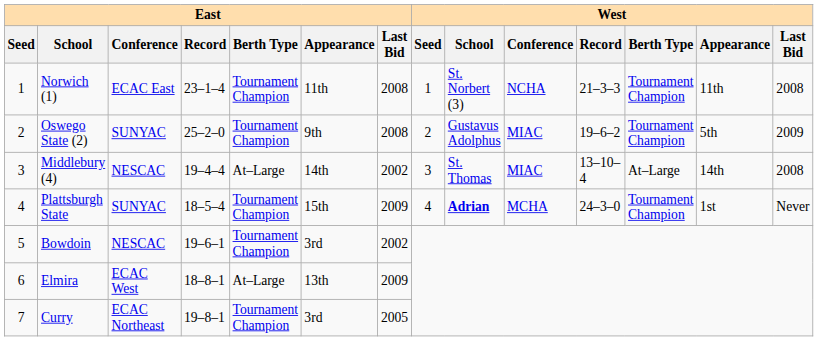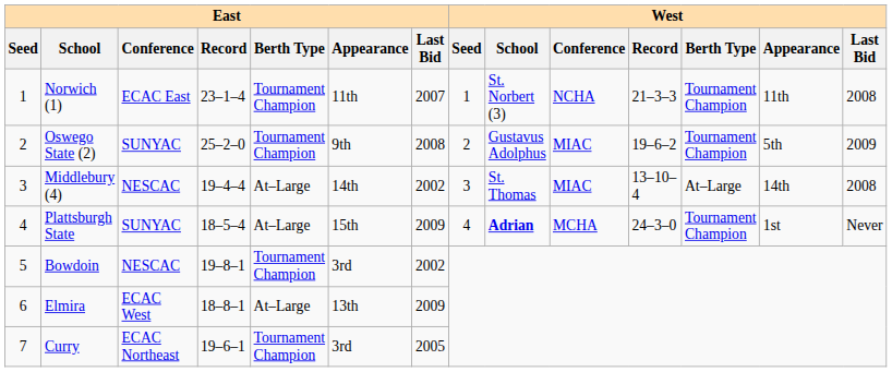Norwich (1) | East / Last Bid: 2008 -> 2007
Plattsburgh State | East / Berth Type: Tournament Champion -> At–Large
Bowdoin | East / Record: 19–6–1 -> 19–8–1
Curry | East / Record: 19–8–1 -> 19–6–1
